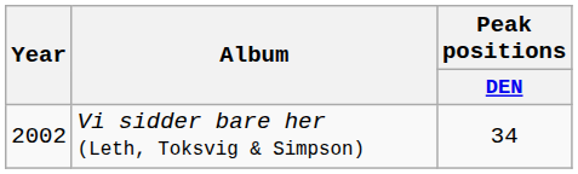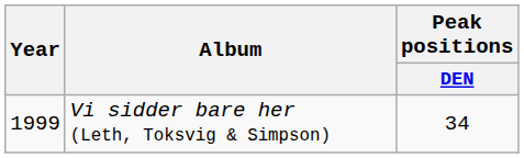Vi sidder bare her (Leth, Toksvig & Simpson) | Year: 2002 -> 1999
